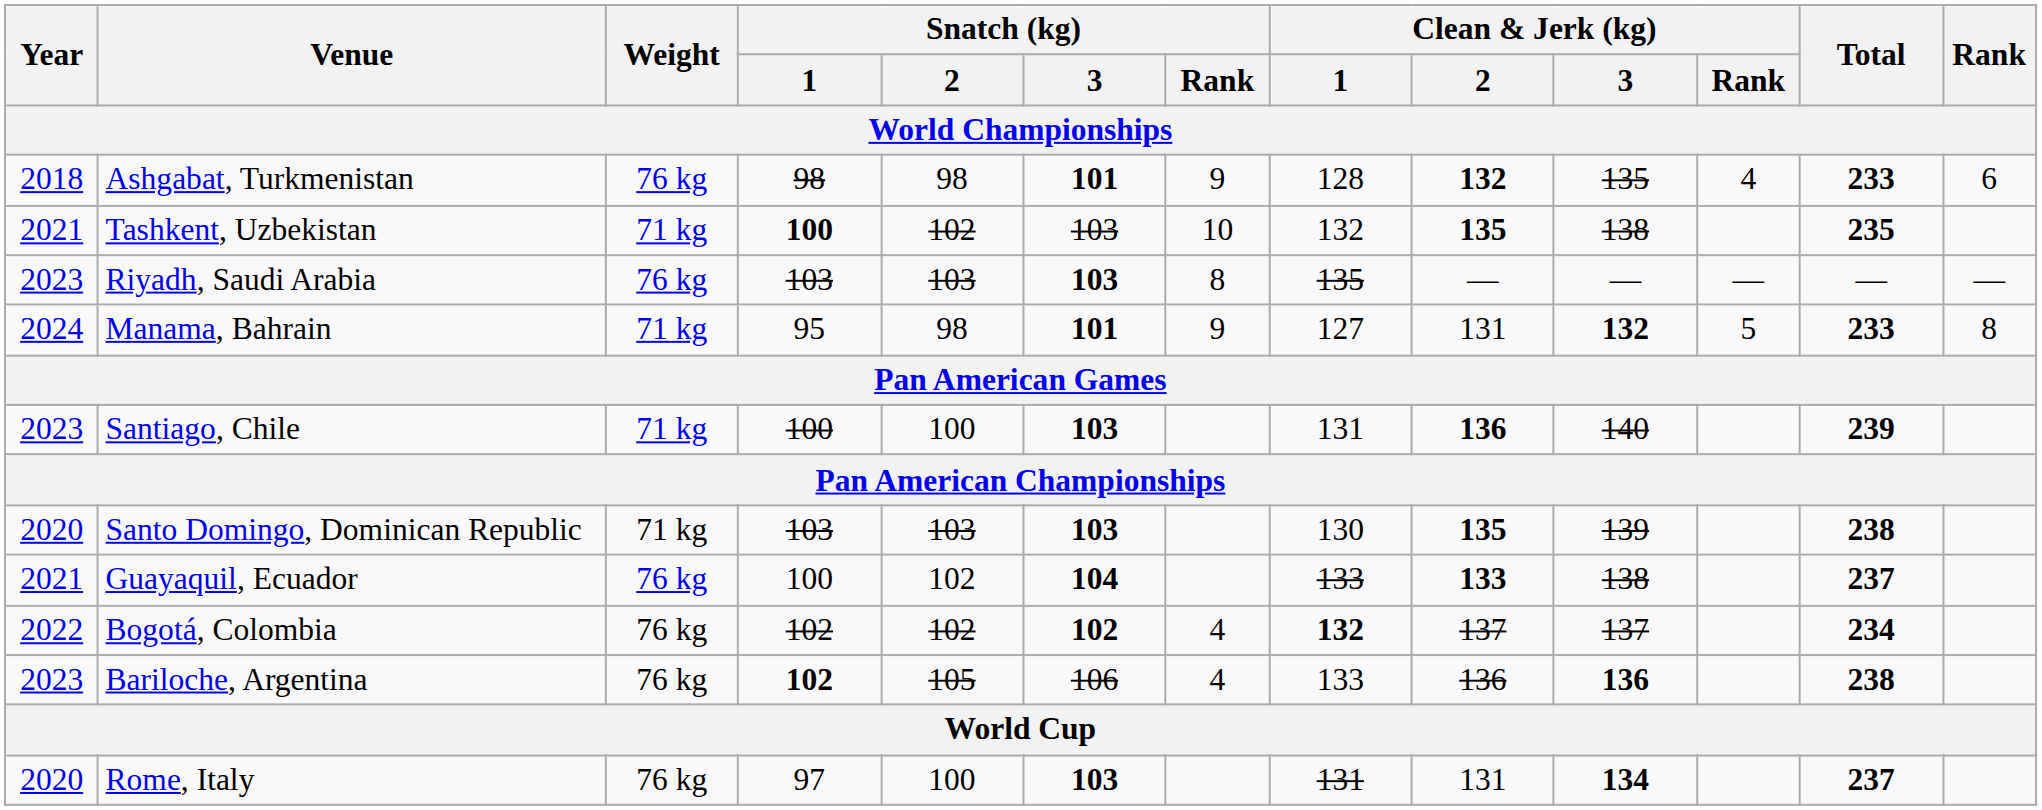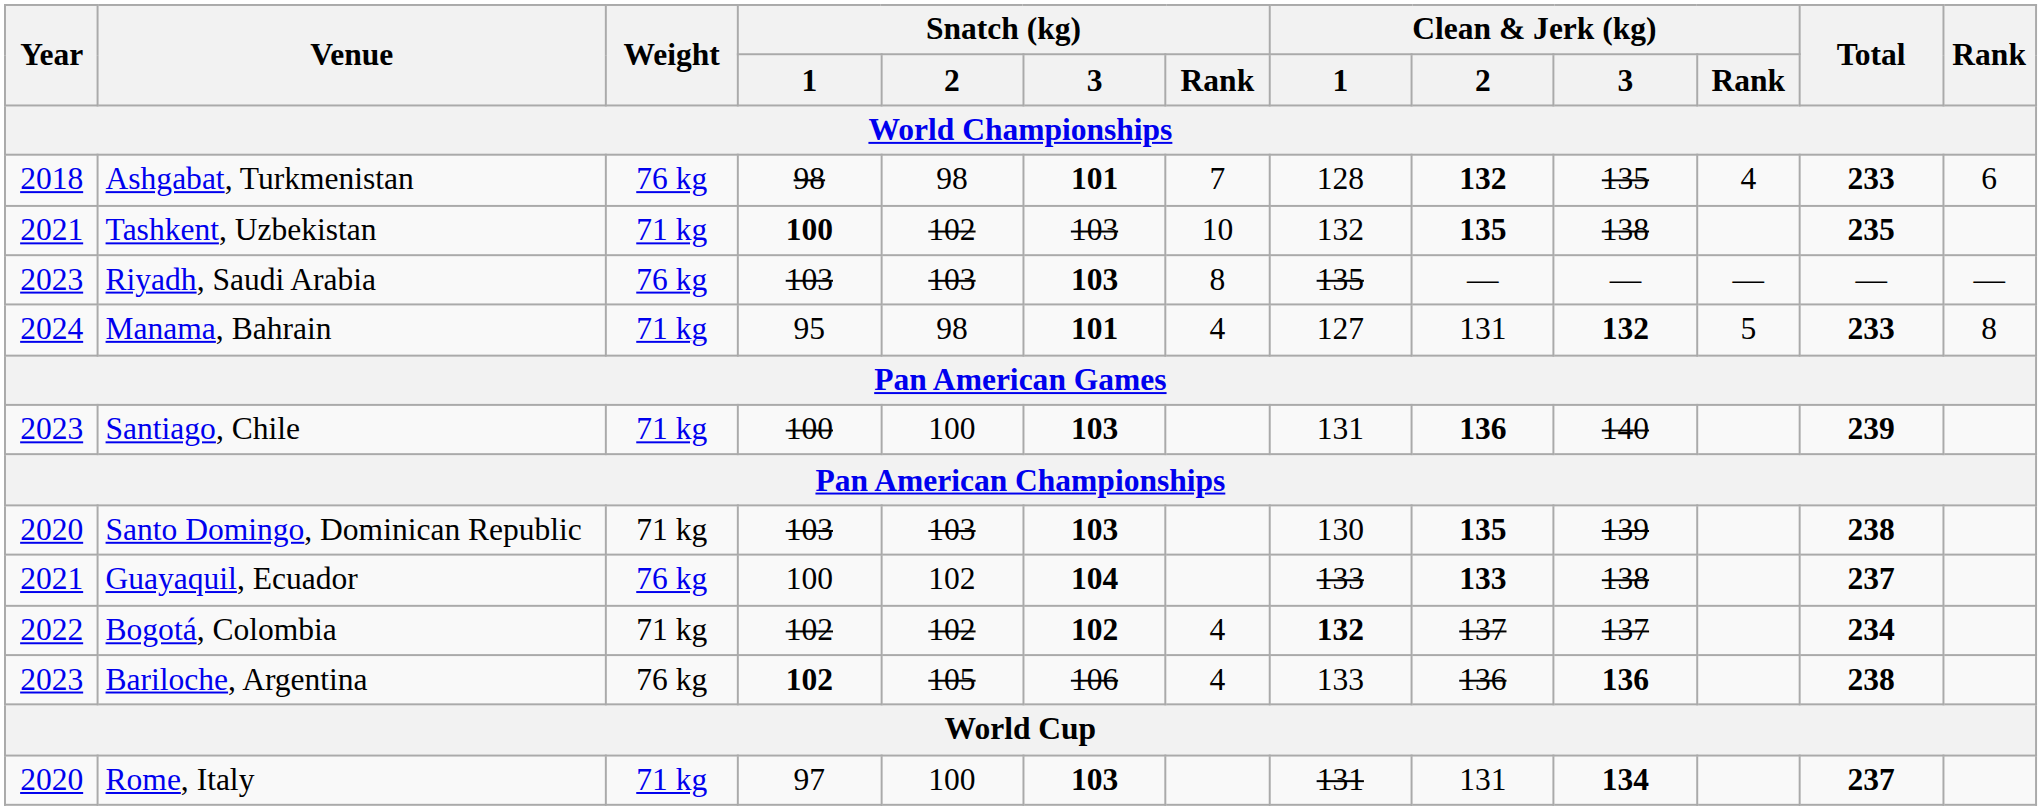Ashgabat, Turkmenistan | Snatch (kg) / Rank: 9 -> 7
Manama, Bahrain | Snatch (kg) / Rank: 9 -> 4
Bogotá, Colombia | Weight: 76 kg -> 71 kg
Rome, Italy | Weight: 76 kg -> 71 kg
